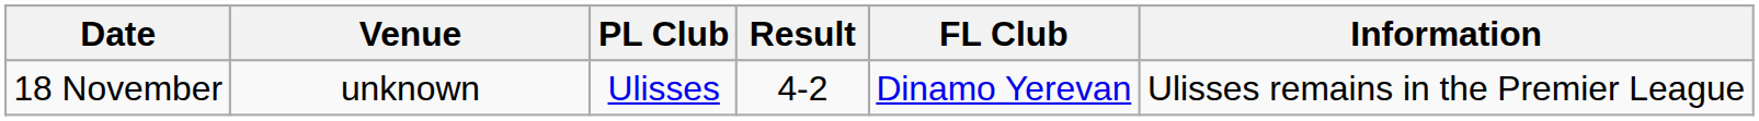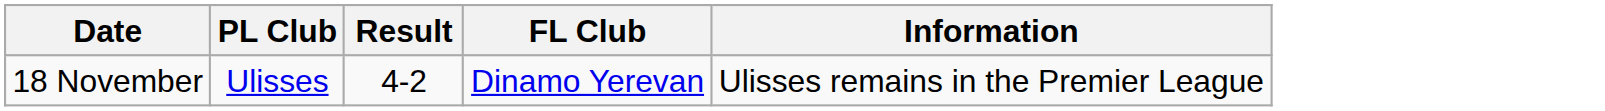- column: Venue | unknown
